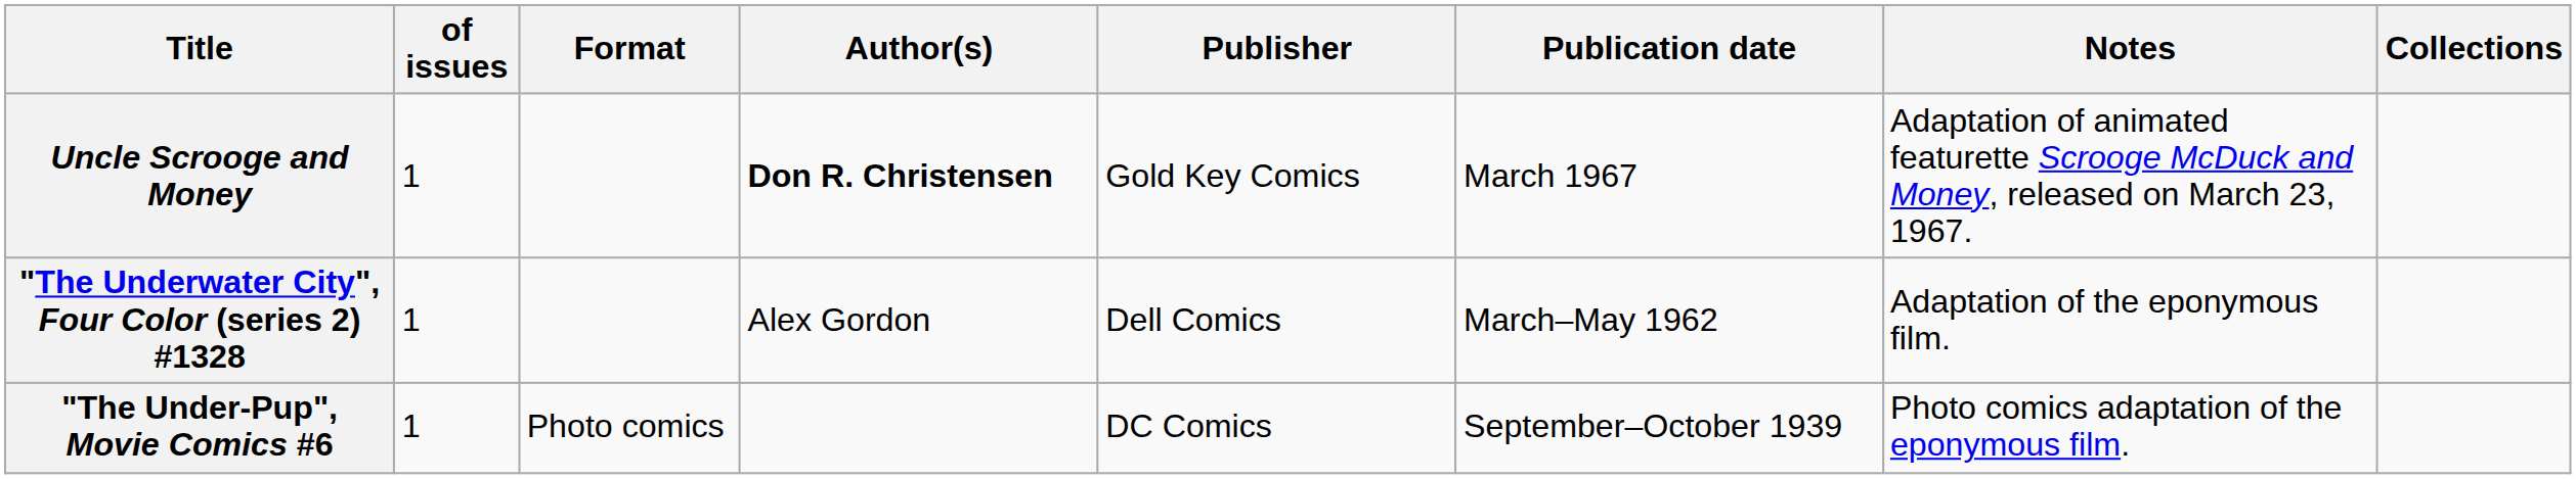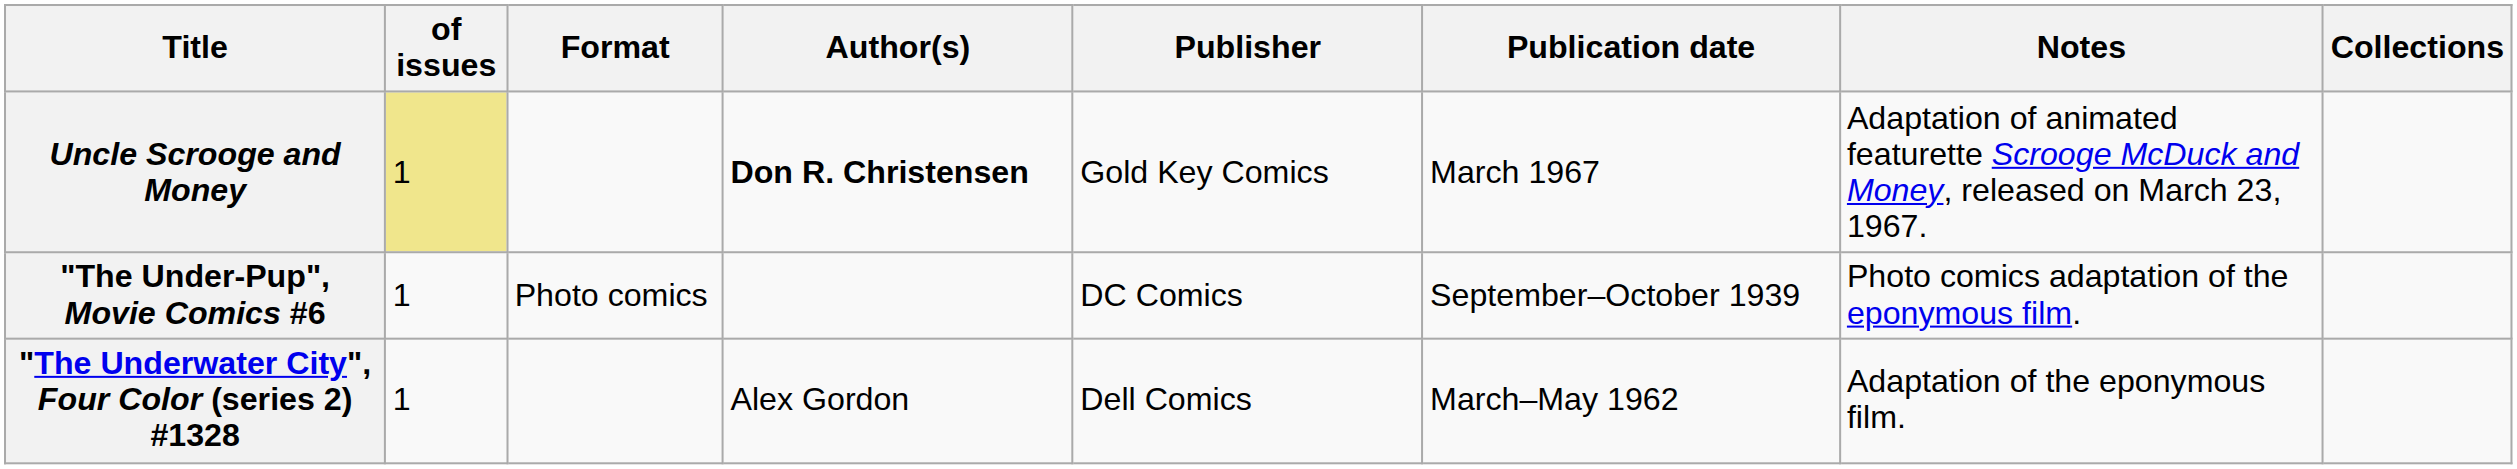Uncle Scrooge and Money | of issues: no background -> khaki background
rows swapped: "The Under-Pup", Movie Comics #6 <-> "The Underwater City", Four Color (series 2) #1328
